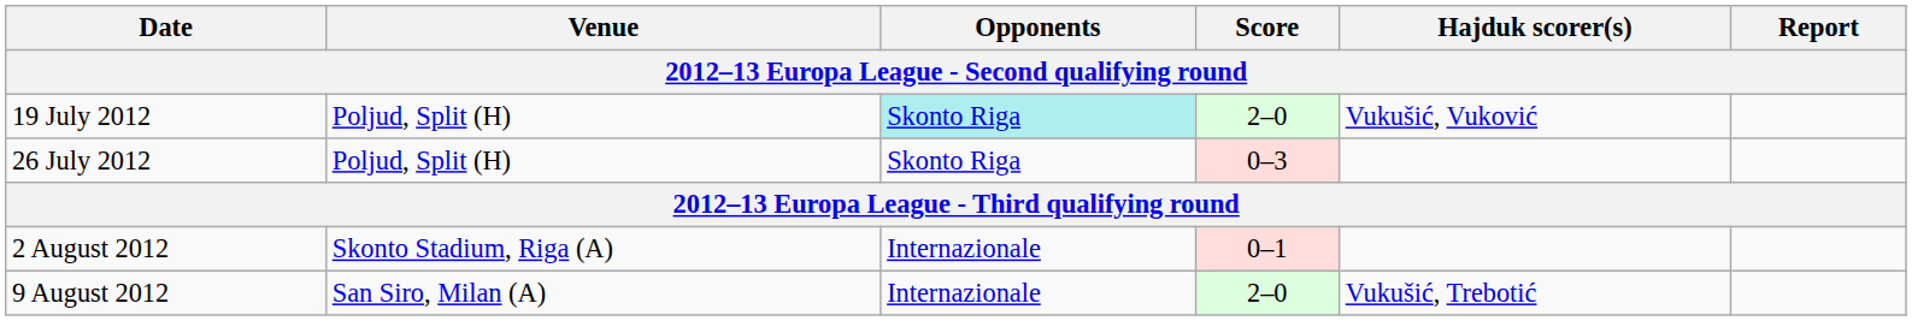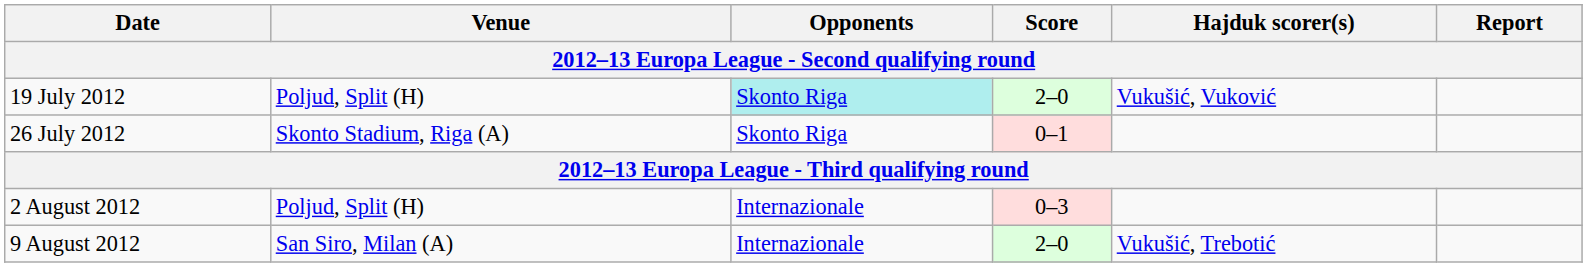26 July 2012 | Venue: Poljud, Split (H) -> Skonto Stadium, Riga (A)
26 July 2012 | Score: 0–3 -> 0–1
2 August 2012 | Venue: Skonto Stadium, Riga (A) -> Poljud, Split (H)
2 August 2012 | Score: 0–1 -> 0–3
